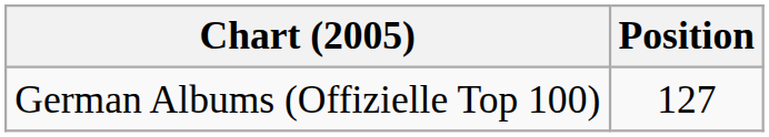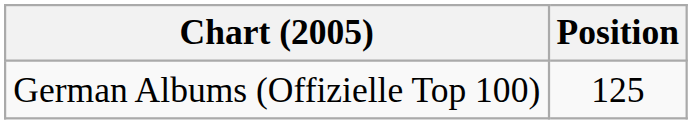German Albums (Offizielle Top 100) | Position: 127 -> 125
